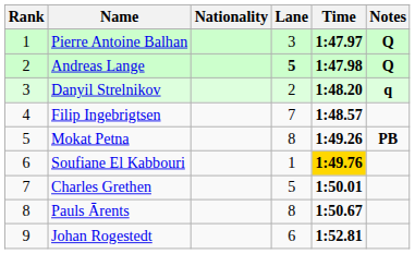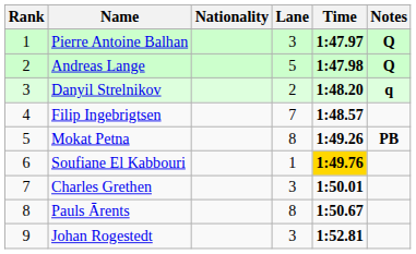Andreas Lange | Lane: bold -> normal
Charles Grethen | Lane: 5 -> 3
Johan Rogestedt | Lane: 6 -> 3
